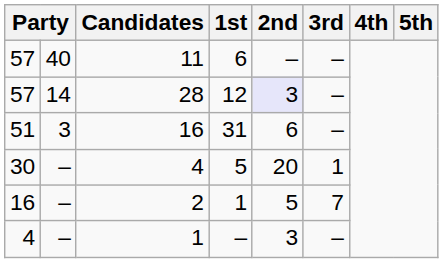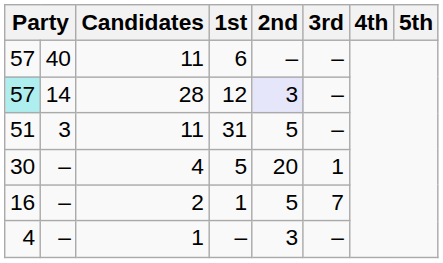12 | column 1: no background -> paleturquoise background
31 | Candidates: 16 -> 11
31 | 2nd: 6 -> 5
